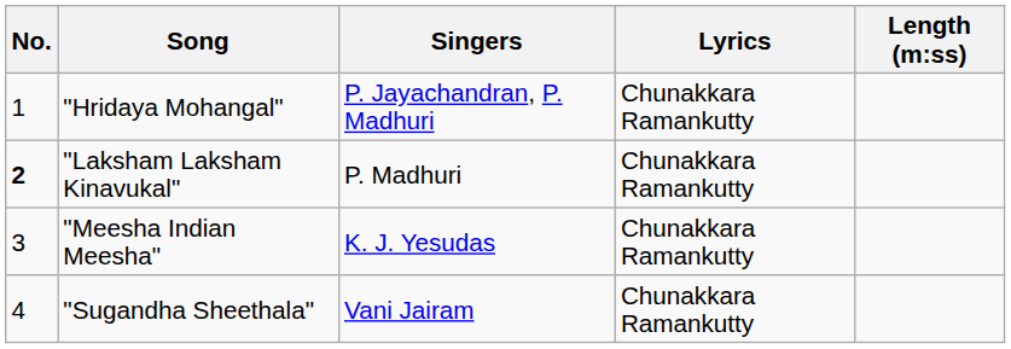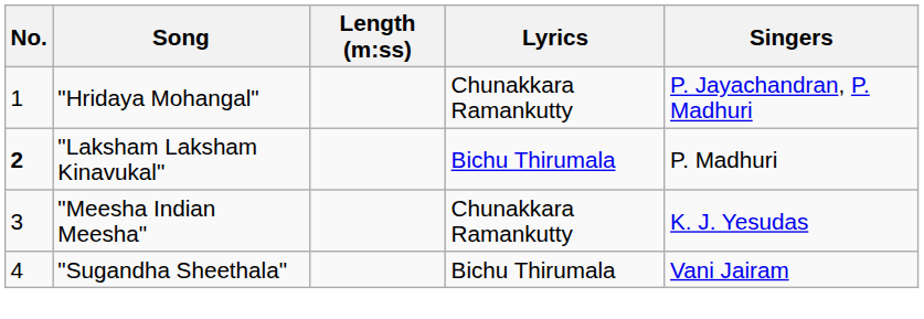columns swapped: Singers <-> Length (m:ss)
"Laksham Laksham Kinavukal" | Lyrics: Chunakkara Ramankutty -> Bichu Thirumala
"Sugandha Sheethala" | Lyrics: Chunakkara Ramankutty -> Bichu Thirumala
